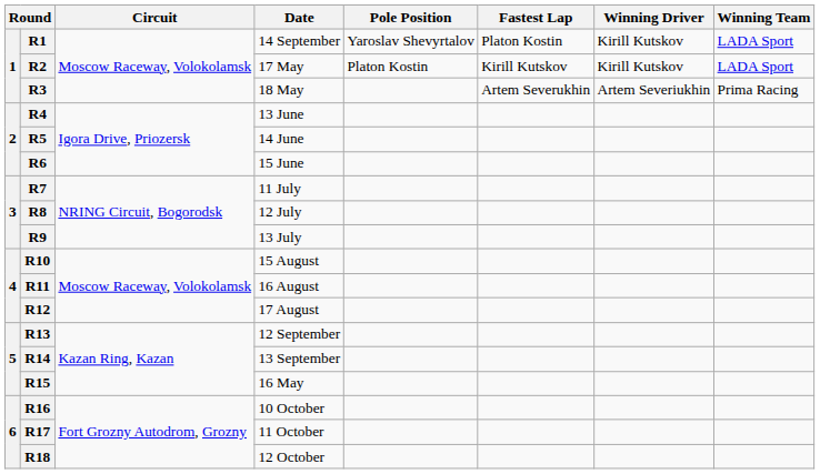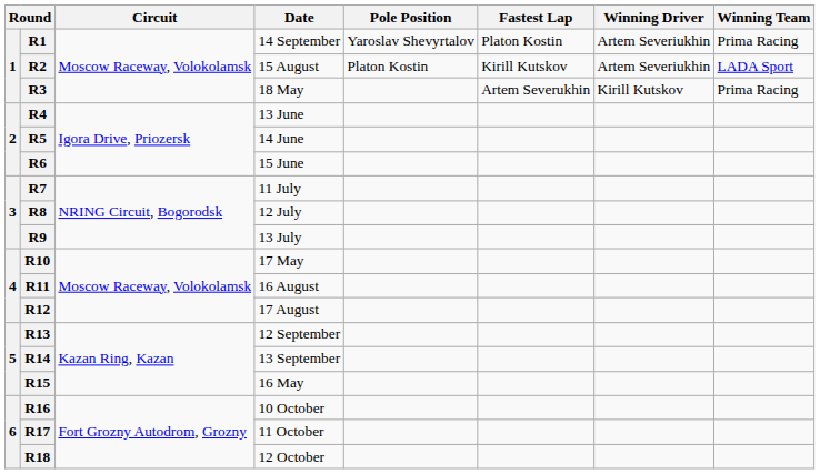R1 | Winning Driver: Kirill Kutskov -> Artem Severiukhin
R1 | Winning Team: LADA Sport -> Prima Racing
R2 | Date: 17 May -> 15 August
R2 | Winning Driver: Kirill Kutskov -> Artem Severiukhin
R3 | Winning Driver: Artem Severiukhin -> Kirill Kutskov
R10 | Date: 15 August -> 17 May
